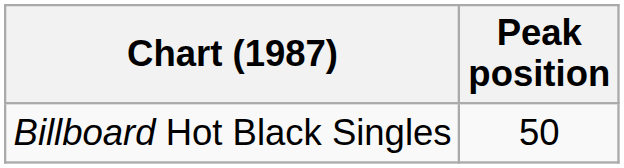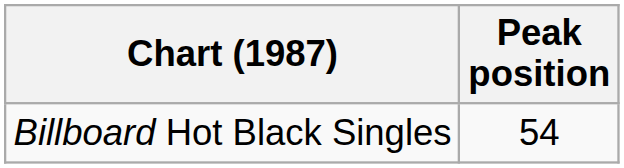Billboard Hot Black Singles | Peak position: 50 -> 54
